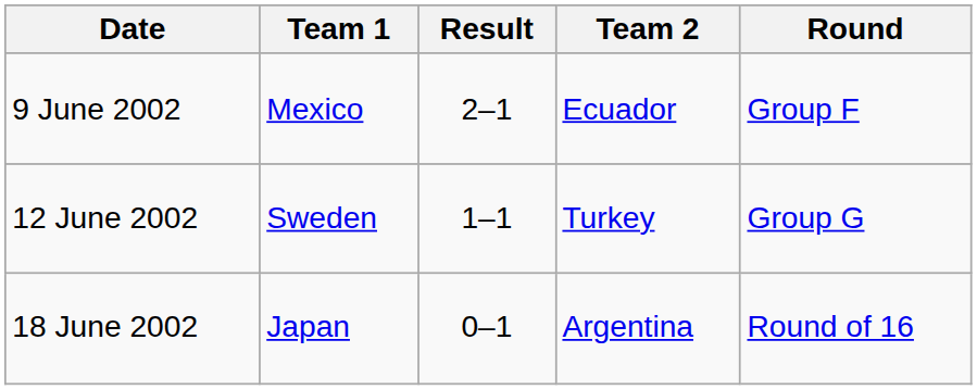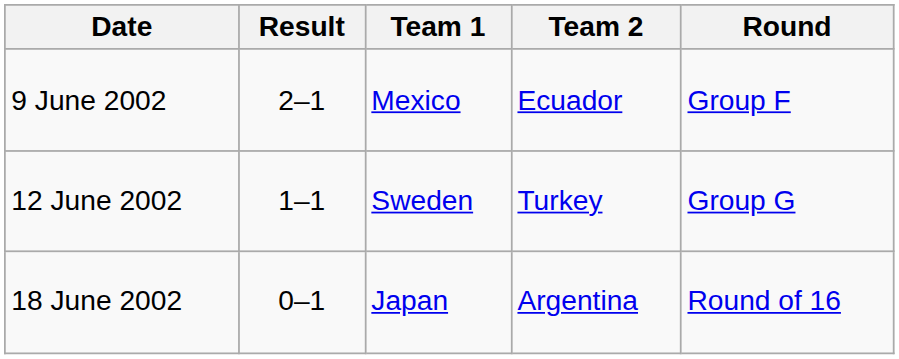columns swapped: Team 1 <-> Result
